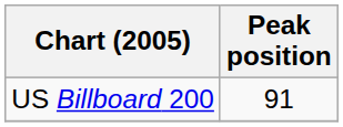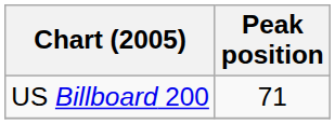US Billboard 200 | Peak position: 91 -> 71
